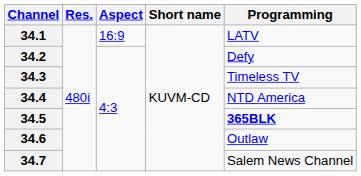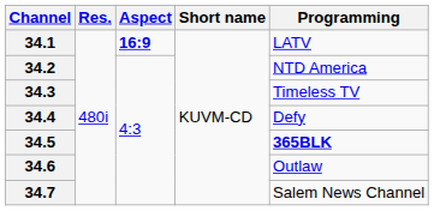34.1 | Aspect: normal -> bold
34.2 | Programming: Defy -> NTD America
34.4 | Programming: NTD America -> Defy
